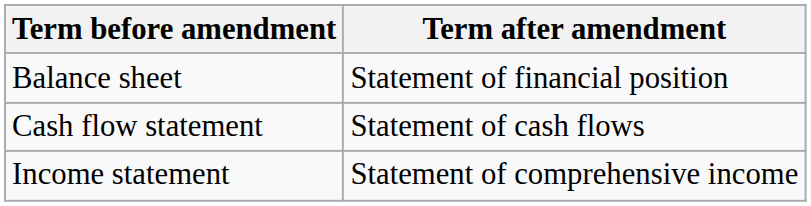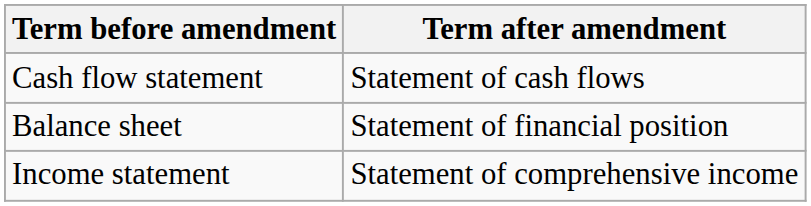rows swapped: Balance sheet <-> Cash flow statement
